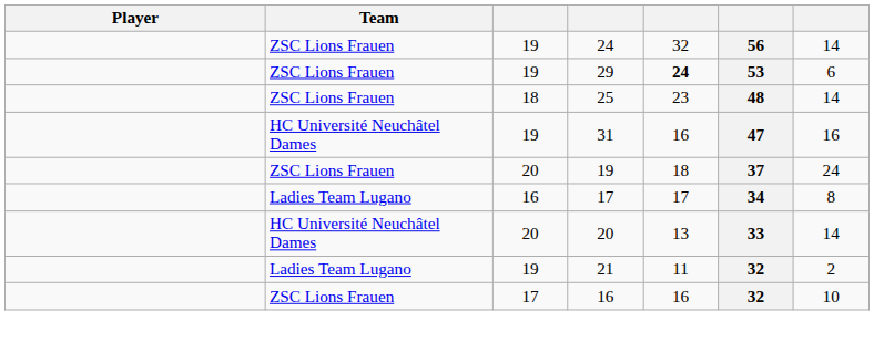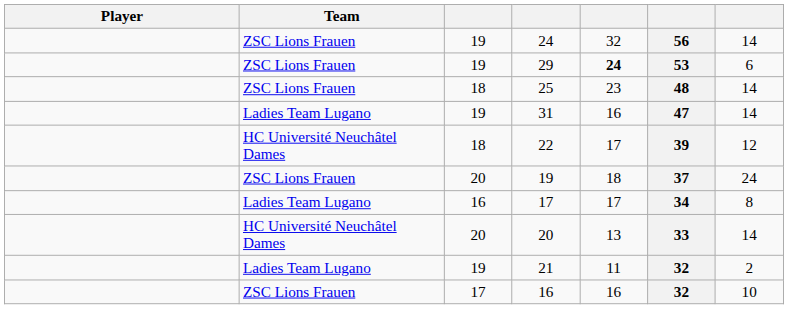31 | Team: HC Université Neuchâtel Dames -> Ladies Team Lugano
31 | column 7: 16 -> 14
+ row: HC Université Neuchâtel Dames | 18 | 22 | 17 | 39 | 12
